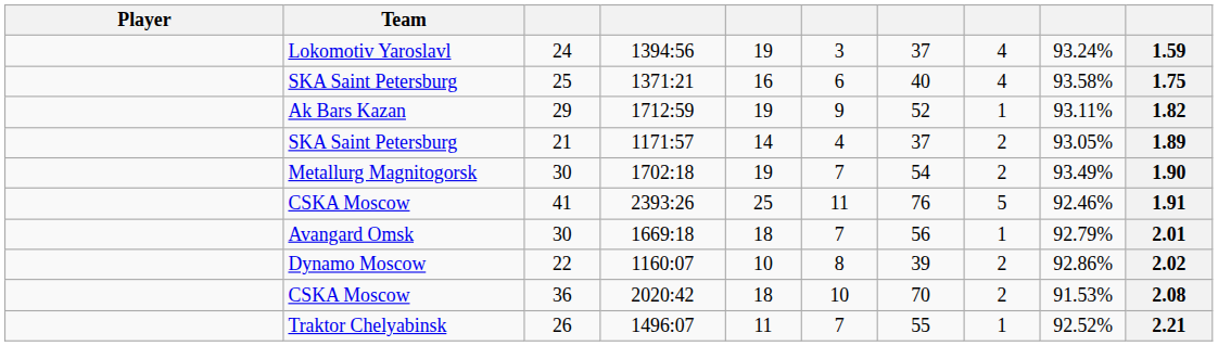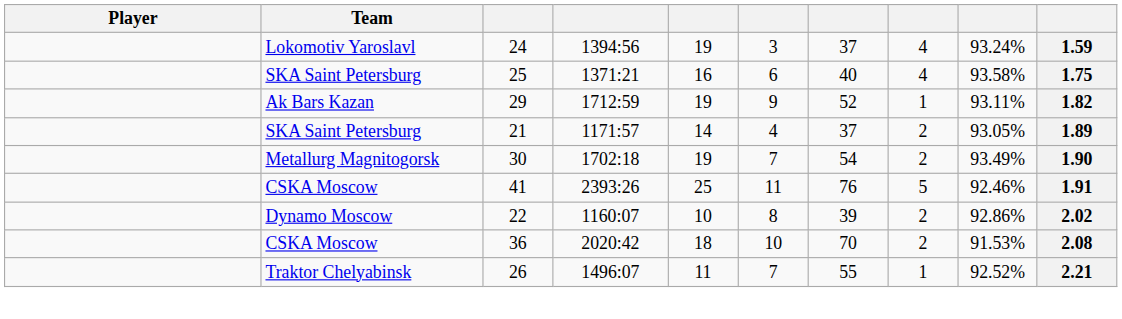- row: Avangard Omsk | 30 | 1669:18 | 18 | 7 | 56 | 1 | 92.79% | 2.01
